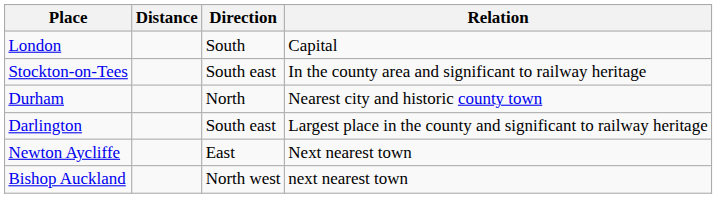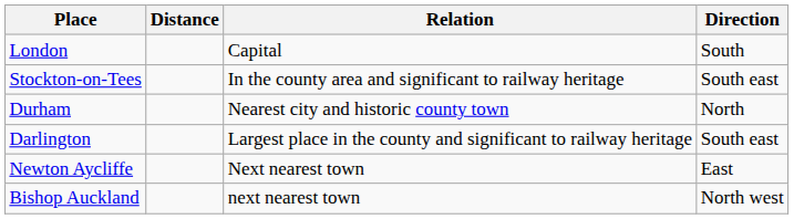columns swapped: Direction <-> Relation
